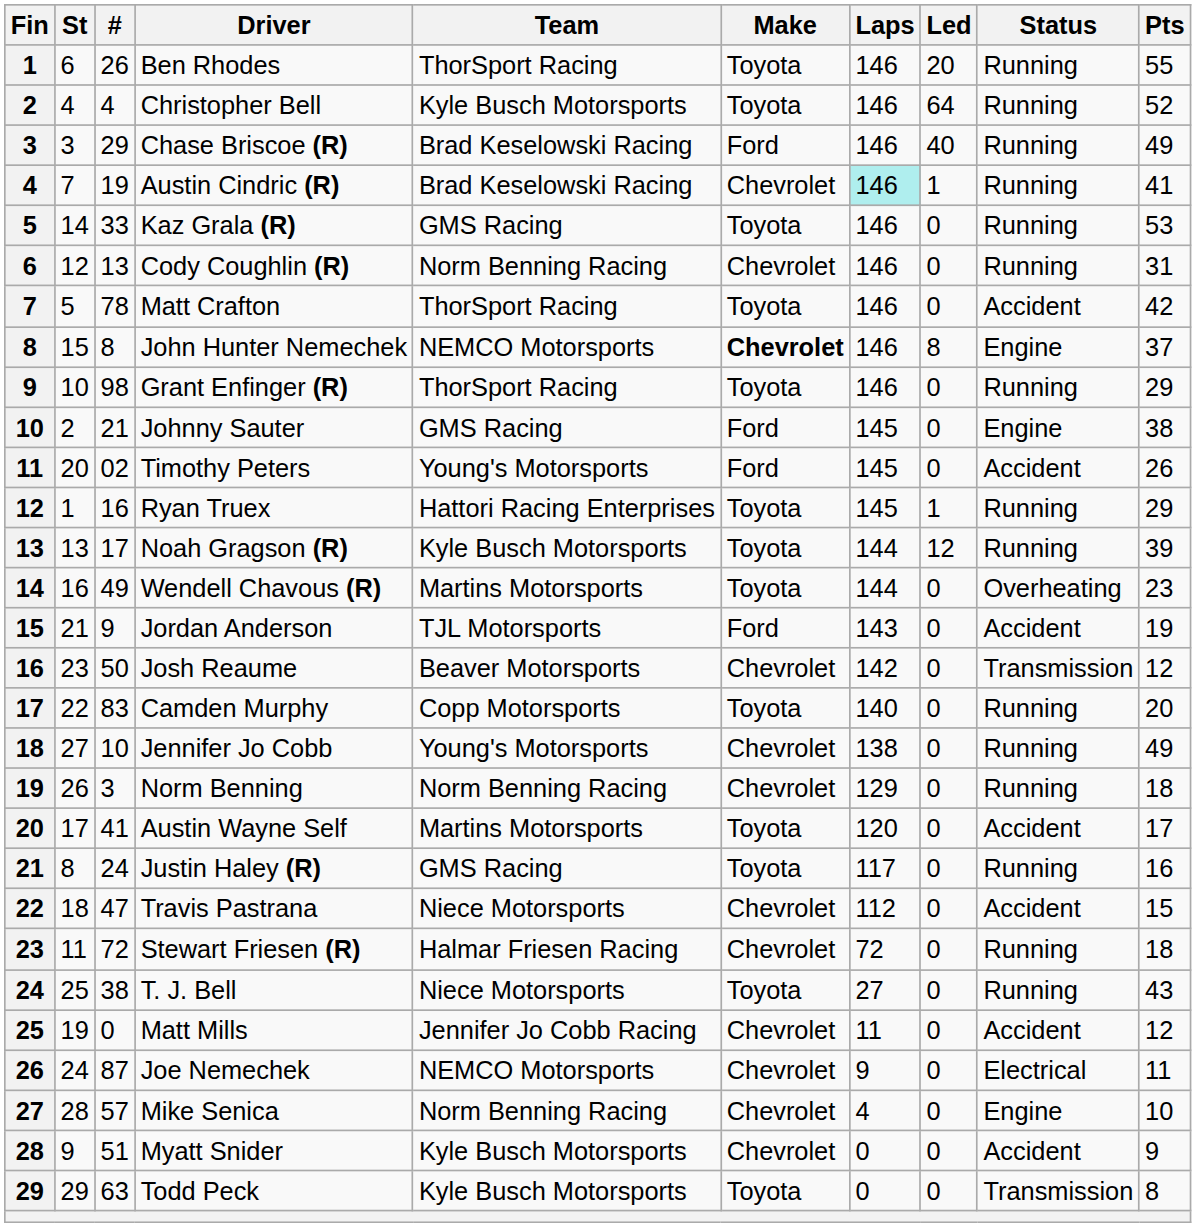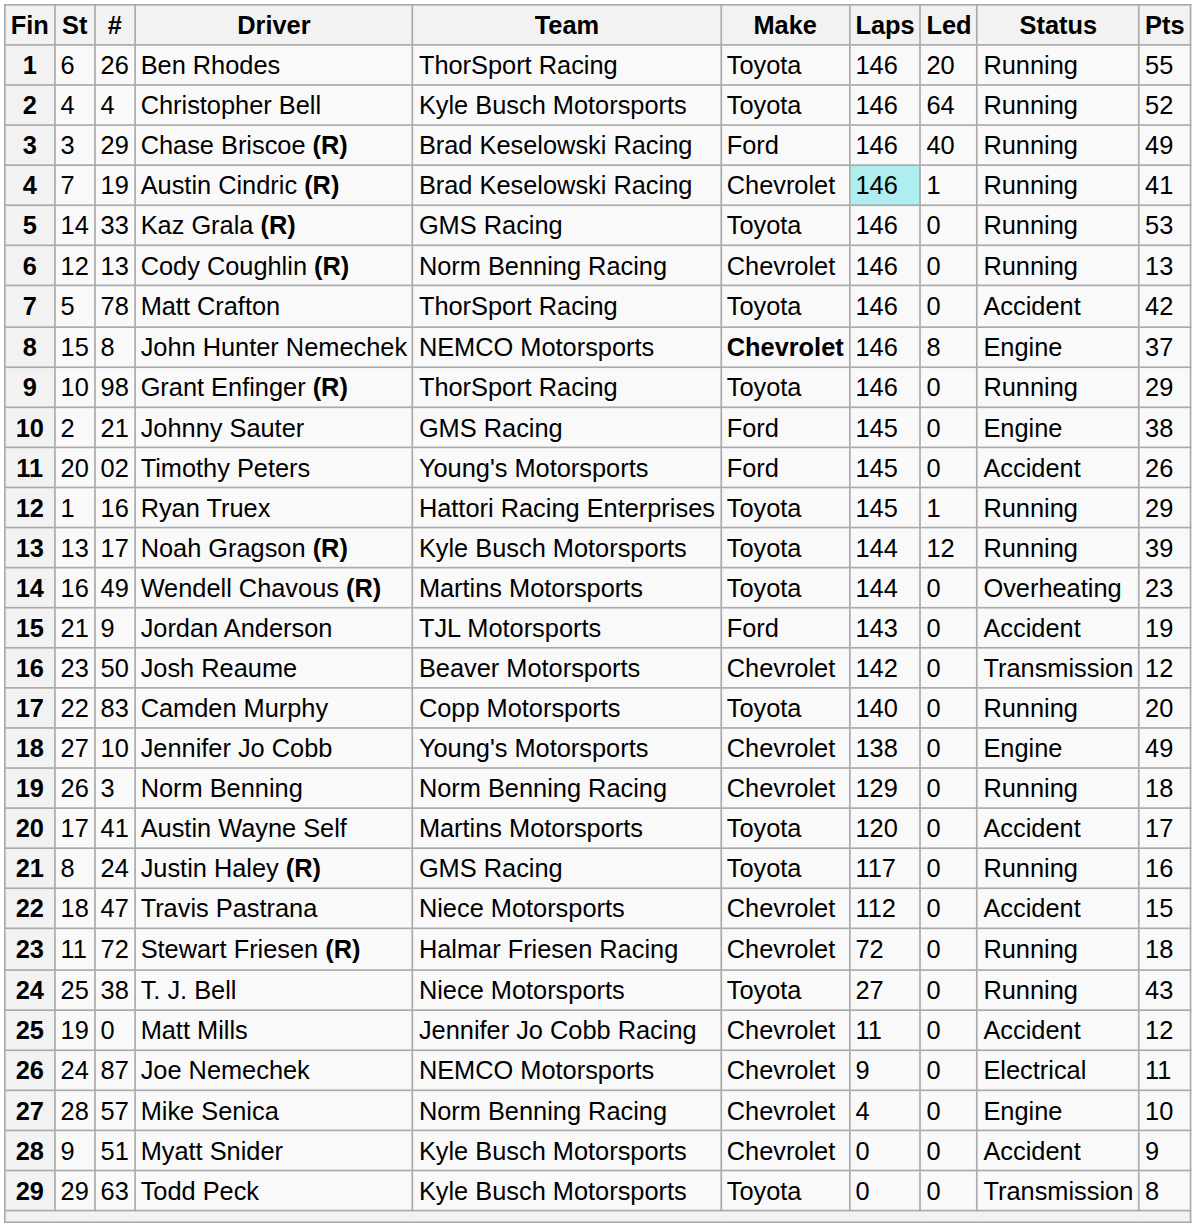Cody Coughlin (R) | Pts: 31 -> 13
Jennifer Jo Cobb | Status: Running -> Engine
